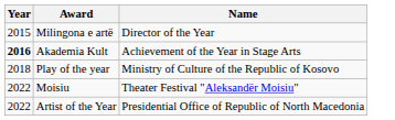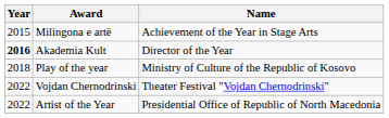Milingona e artë | Name: Director of the Year -> Achievement of the Year in Stage Arts
Akademia Kult | Name: Achievement of the Year in Stage Arts -> Director of the Year
+ row: 2022 | Vojdan Chernodrinski | Theater Festival "Vojdan Chernodrinski"
- row: 2022 | Moisiu | Theater Festival "Aleksandër Moisiu"
